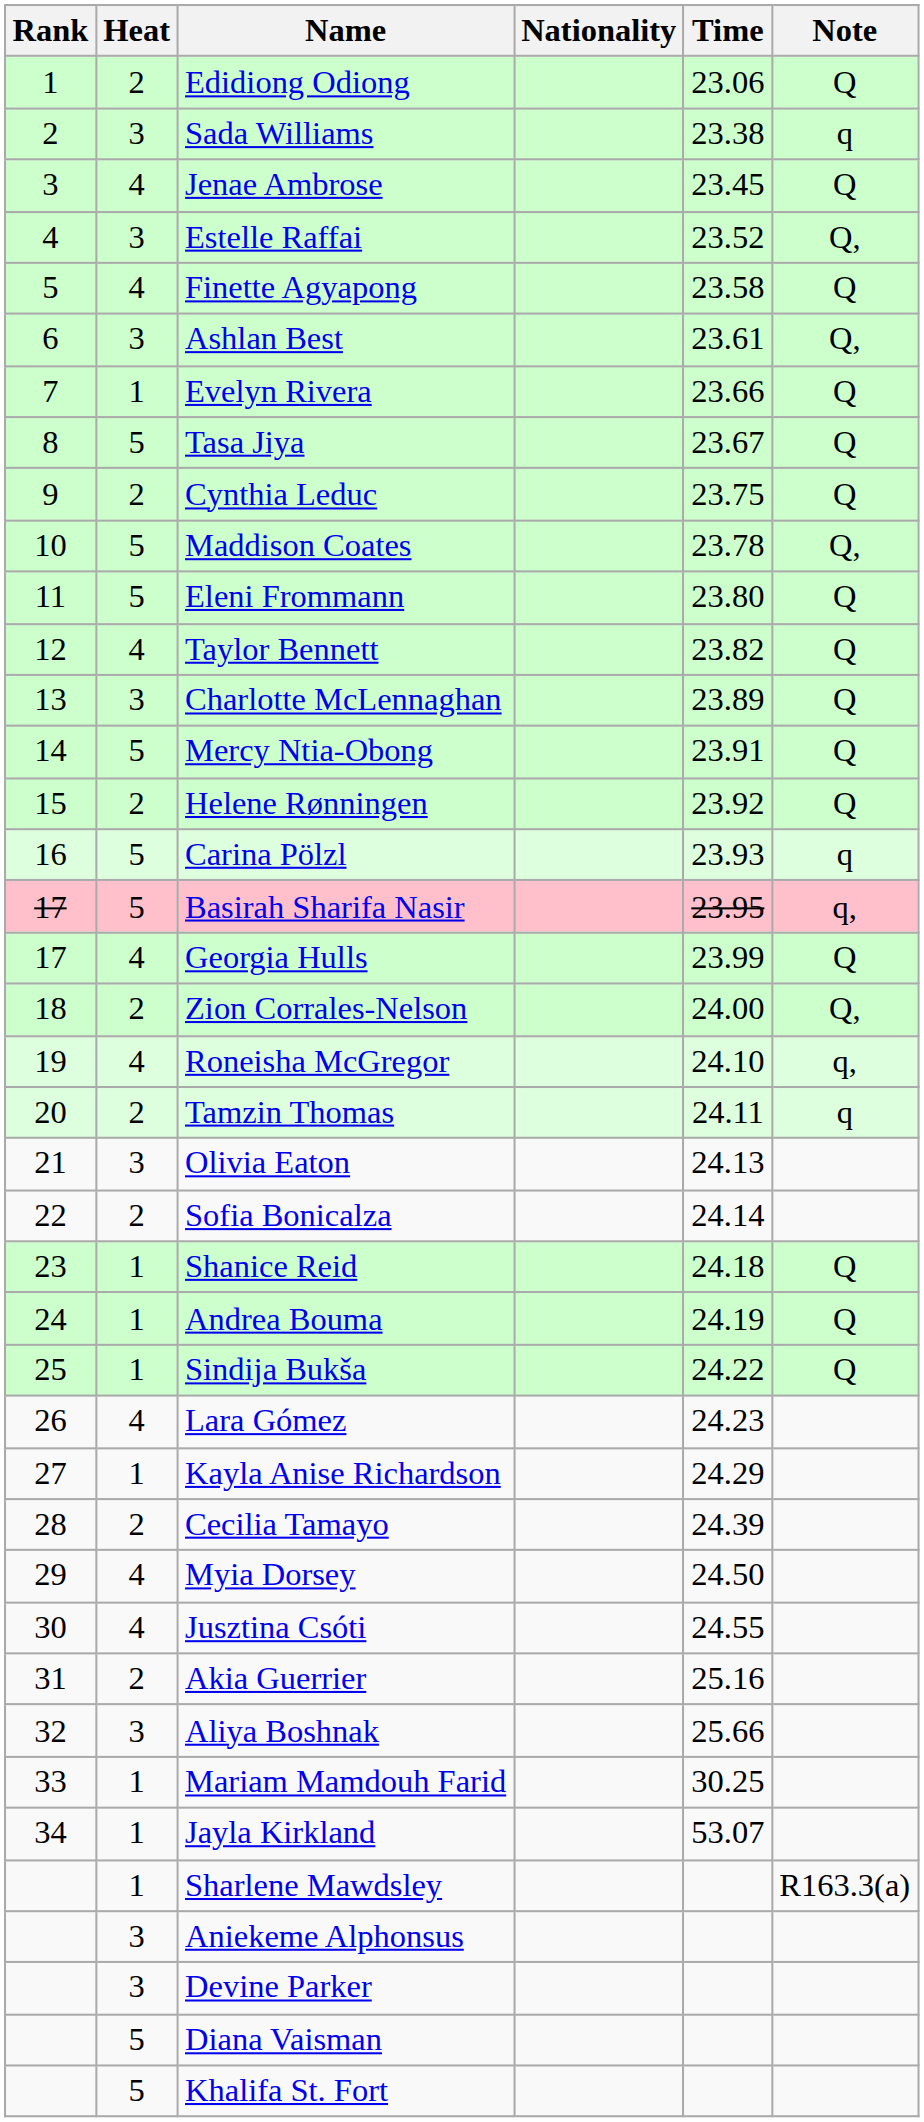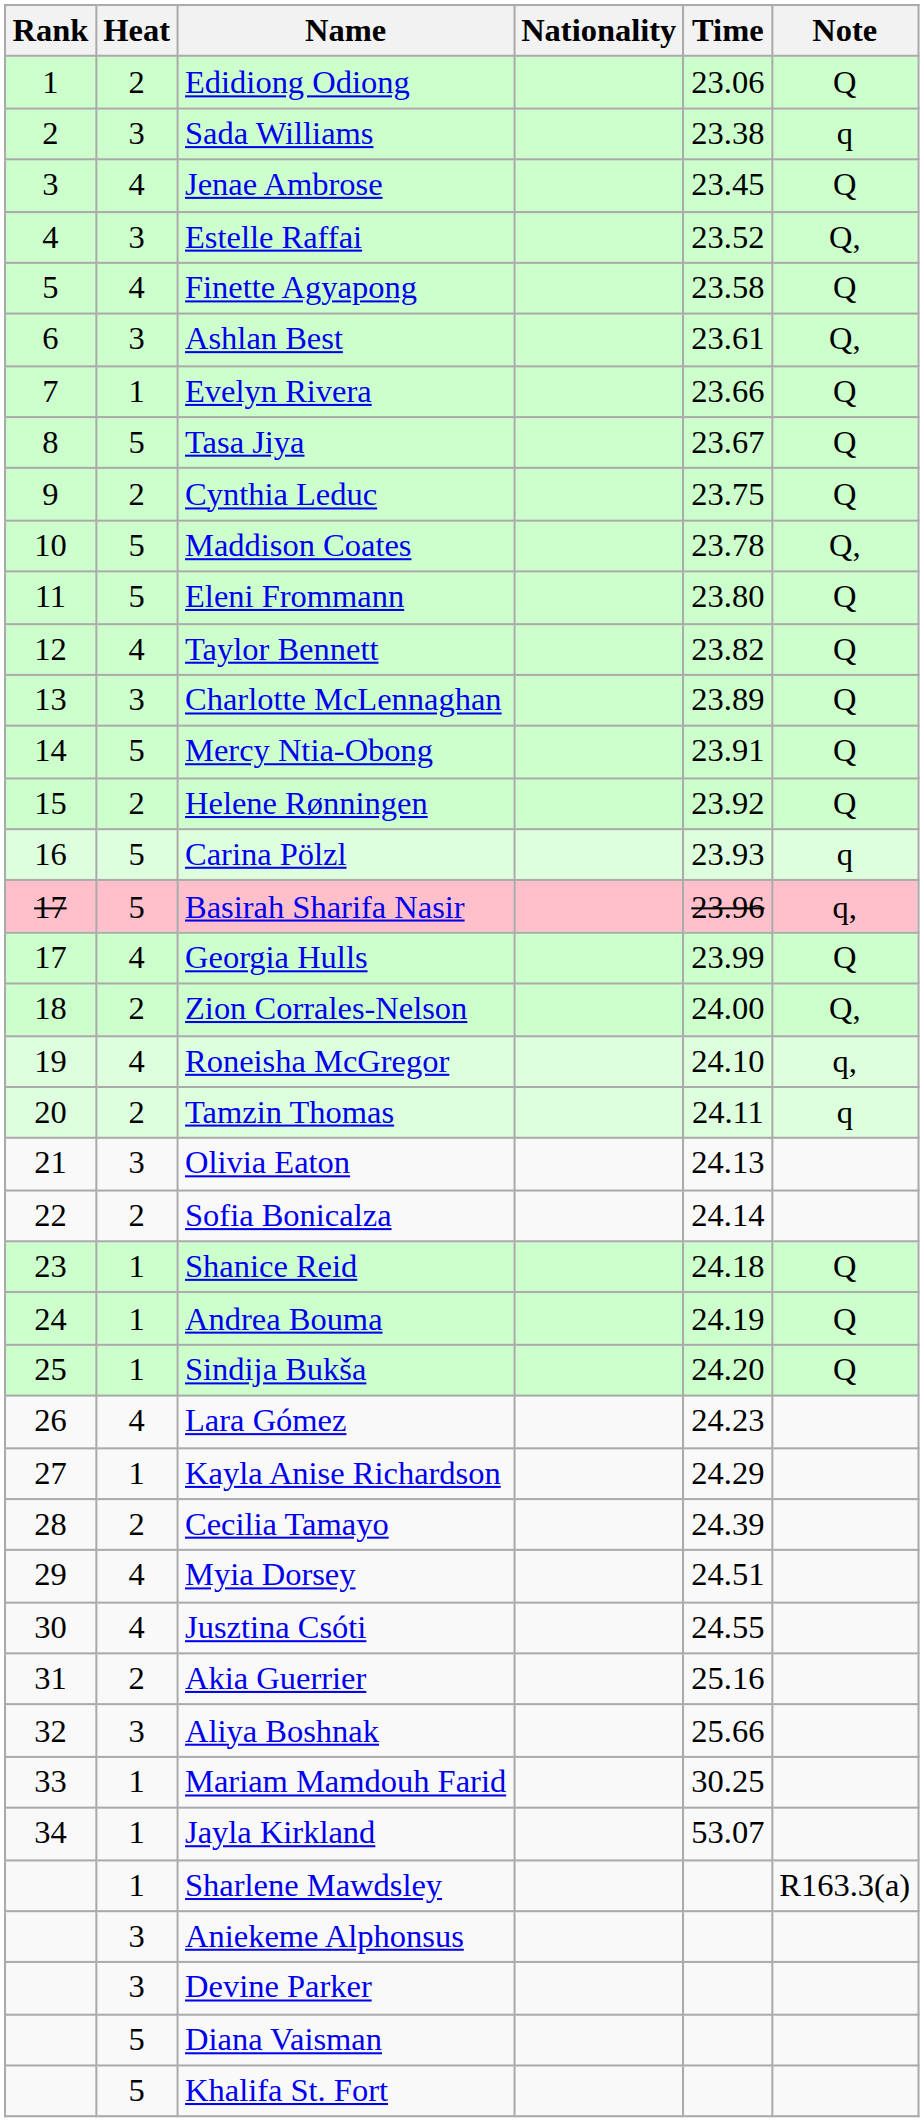Basirah Sharifa Nasir | Time: 23.95 -> 23.96
Sindija Bukša | Time: 24.22 -> 24.20
Myia Dorsey | Time: 24.50 -> 24.51
